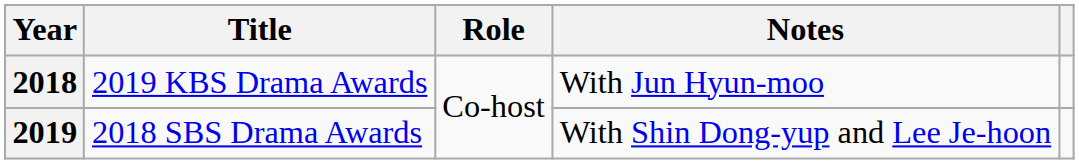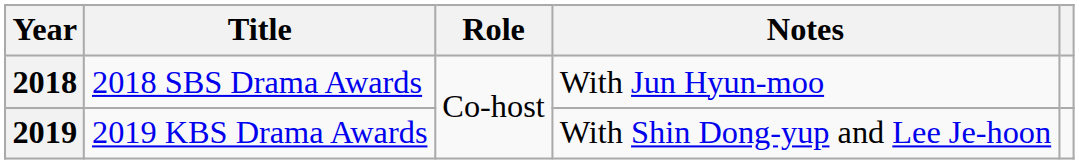2018 | Title: 2019 KBS Drama Awards -> 2018 SBS Drama Awards
2019 | Title: 2018 SBS Drama Awards -> 2019 KBS Drama Awards
